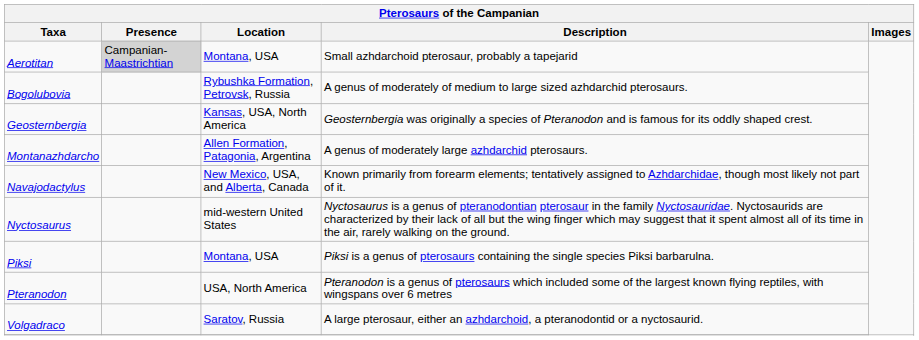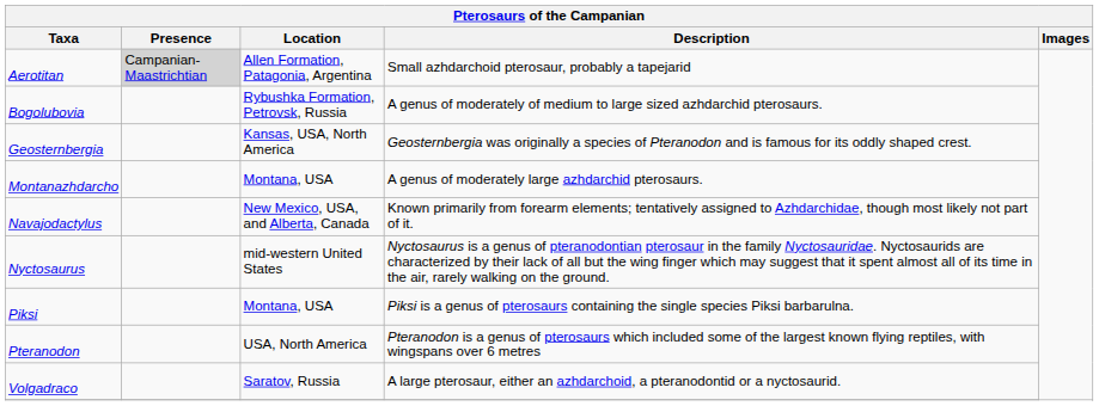Aerotitan | Location: Montana, USA -> Allen Formation, Patagonia, Argentina
Montanazhdarcho | Location: Allen Formation, Patagonia, Argentina -> Montana, USA
